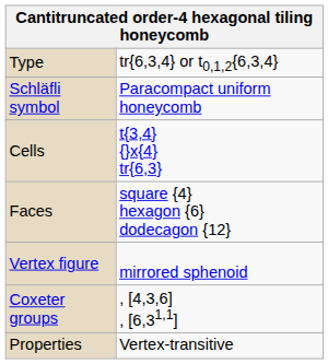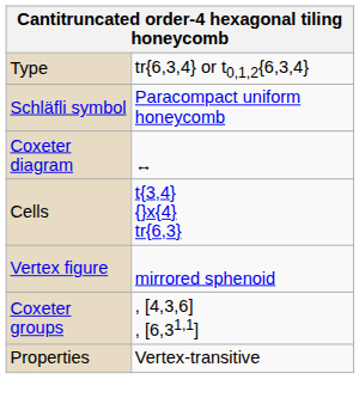+ row: Coxeter diagram | ↔
- row: Faces | square {4} hexagon {6} dodecagon {12}
